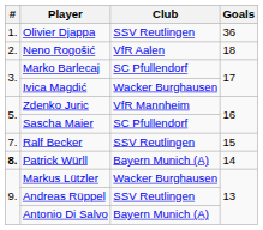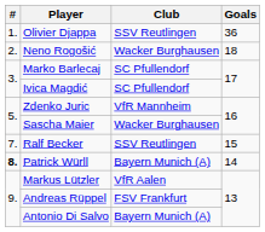Neno Rogošić | Club: VfR Aalen -> Wacker Burghausen
Ivica Magdić | Club: Wacker Burghausen -> SC Pfullendorf
Sascha Maier | Club: SC Pfullendorf -> Wacker Burghausen
Markus Lützler | Club: Wacker Burghausen -> VfR Aalen
Andreas Rüppel | Club: SSV Reutlingen -> FSV Frankfurt
